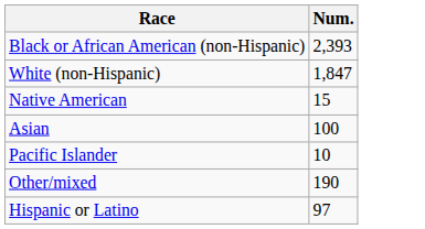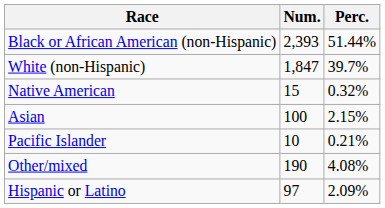+ column: Perc. | 51.44% | 39.7% | 0.32% | 2.15% | 0.21% | 4.08% | 2.09%
